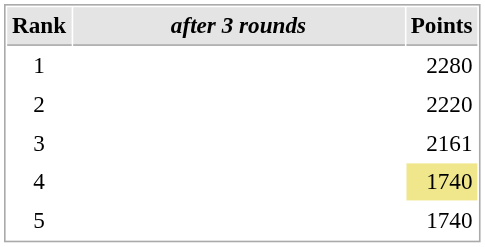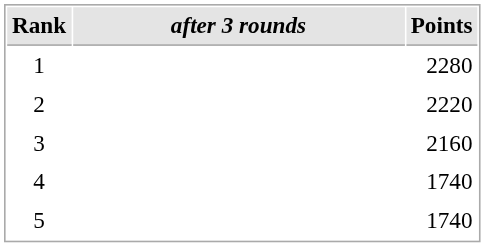3 | Points: 2161 -> 2160
4 | Points: khaki background -> no background
